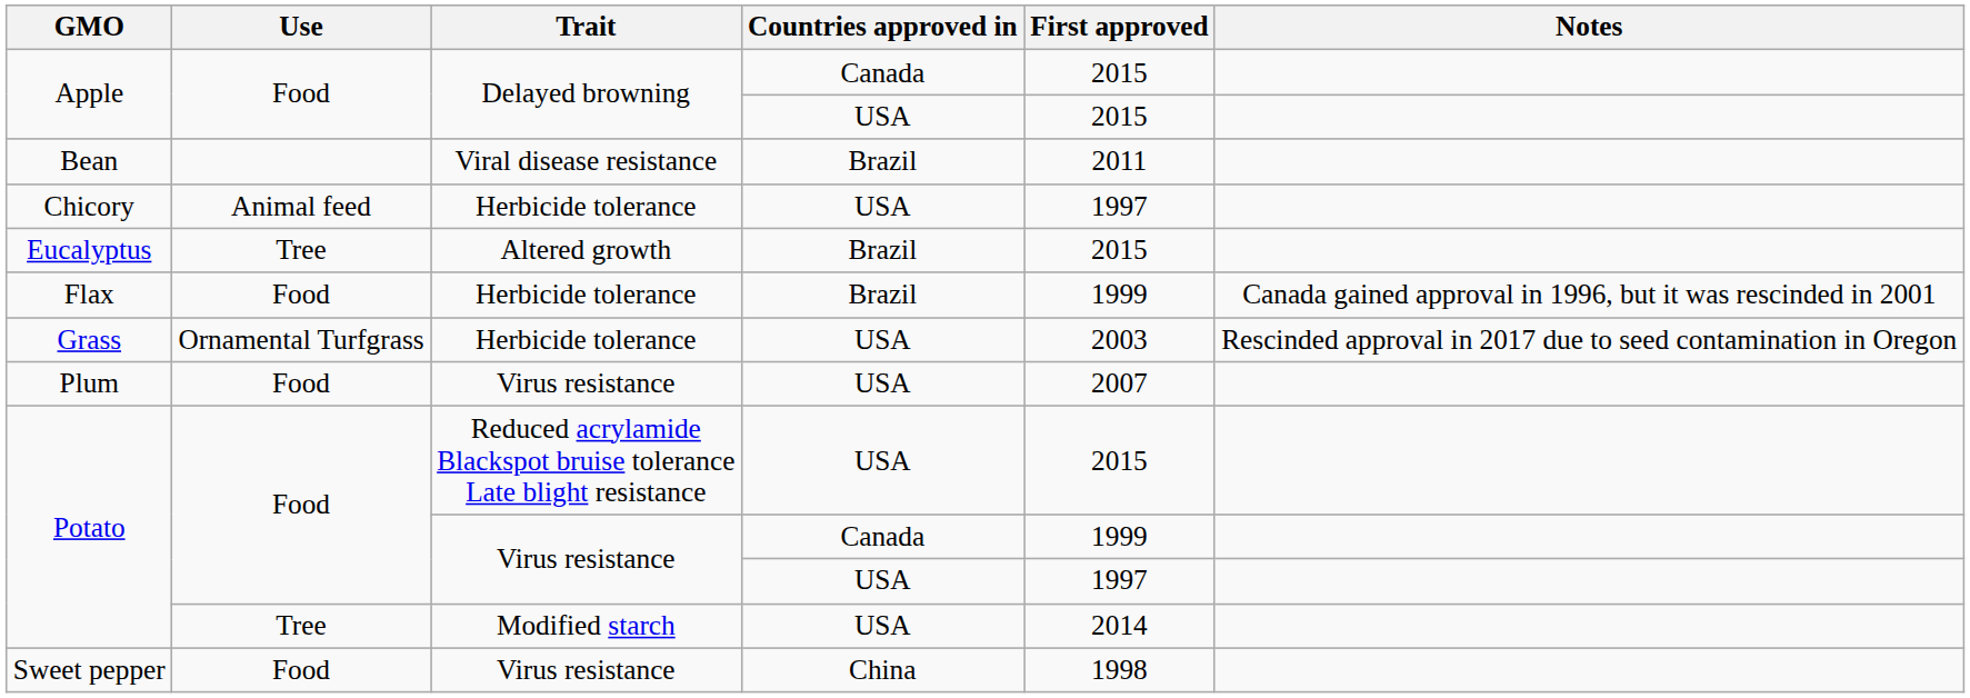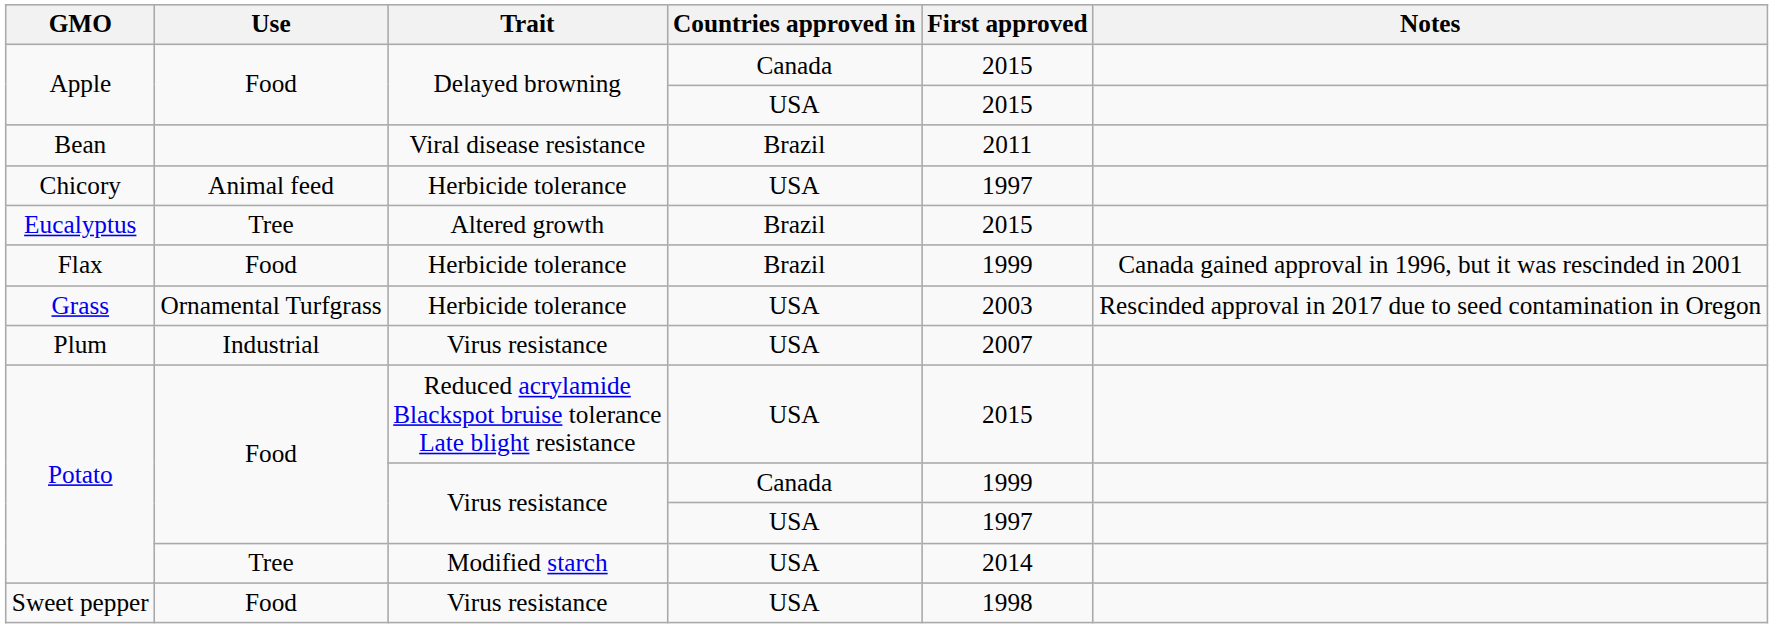Plum | Use: Food -> Industrial
Sweet pepper | Countries approved in: China -> USA
